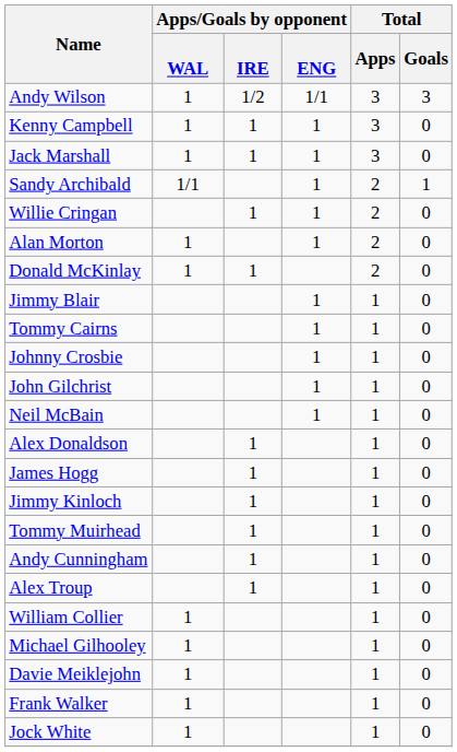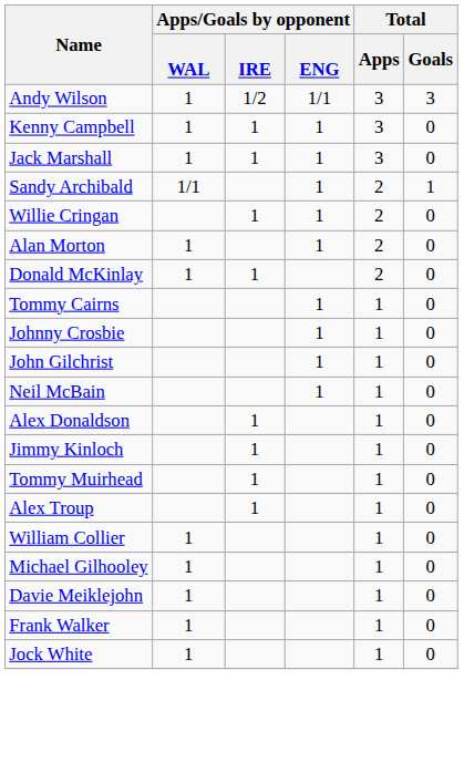- row: Jimmy Blair | 1 | 1 | 0
- row: James Hogg | 1 | 1 | 0
- row: Andy Cunningham | 1 | 1 | 0
